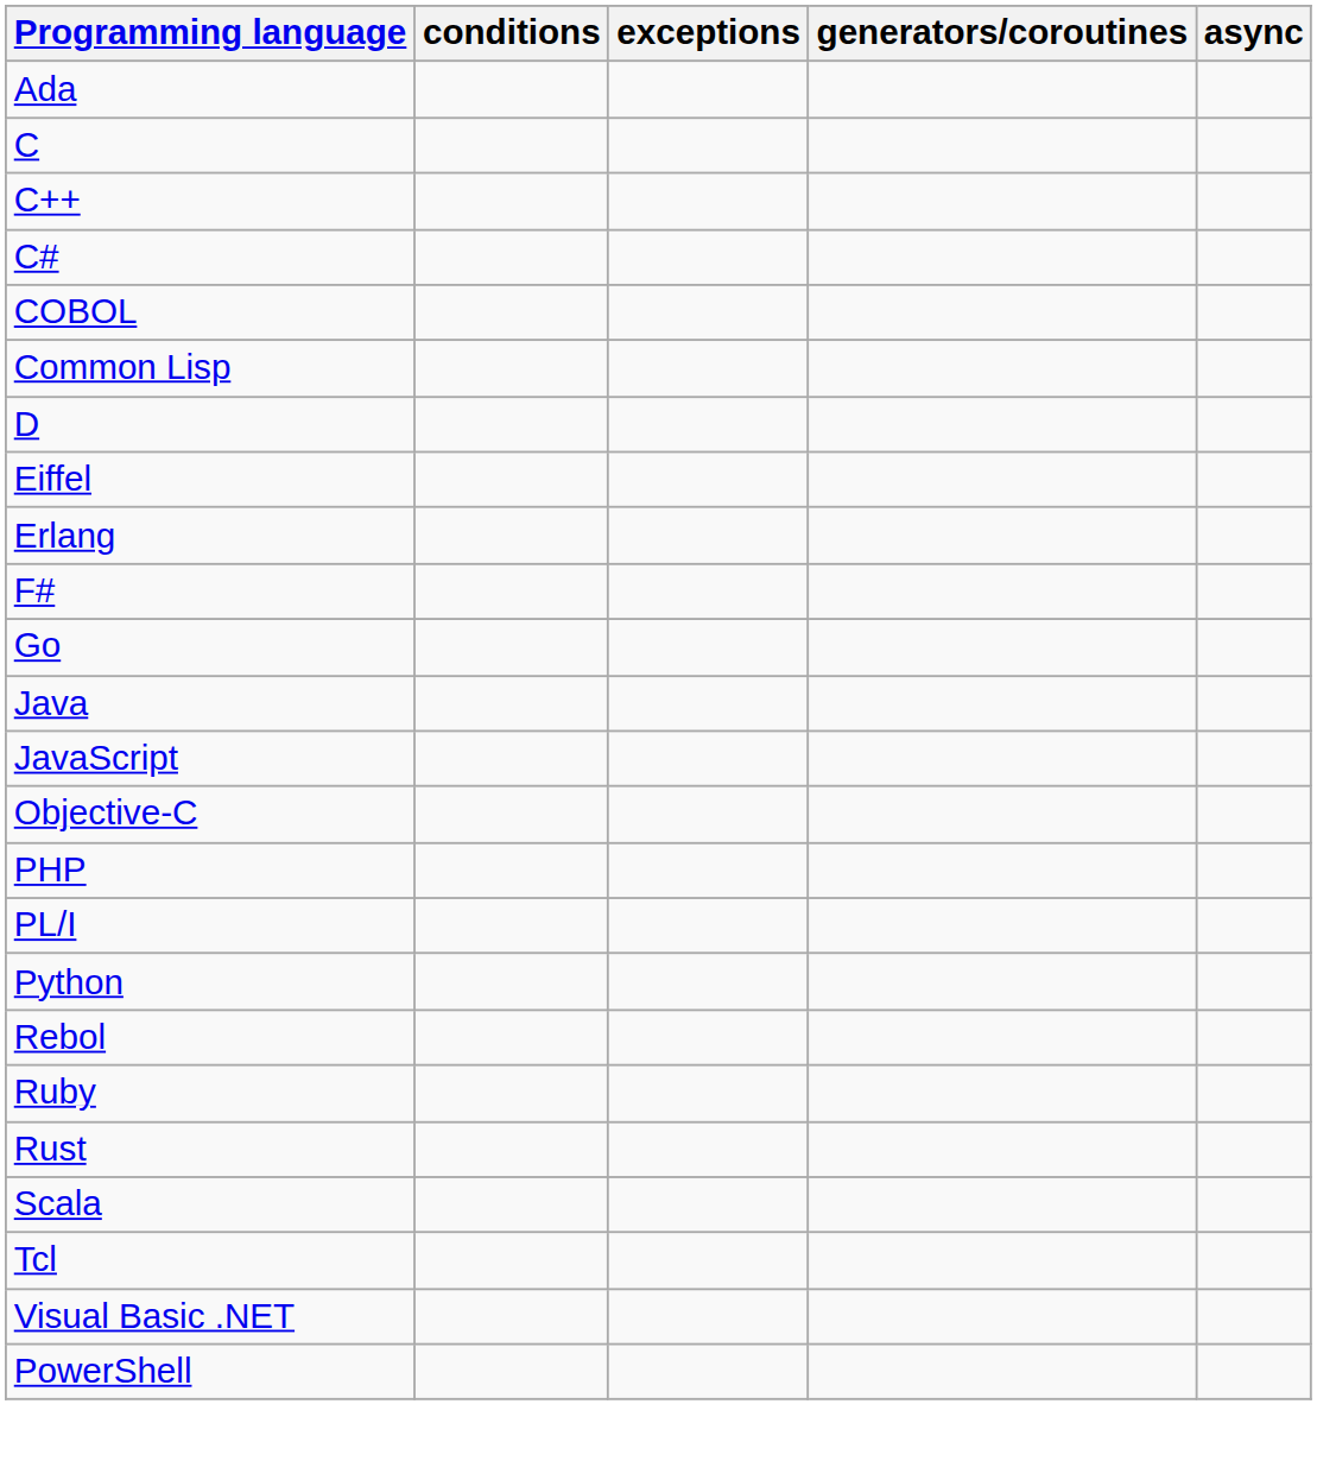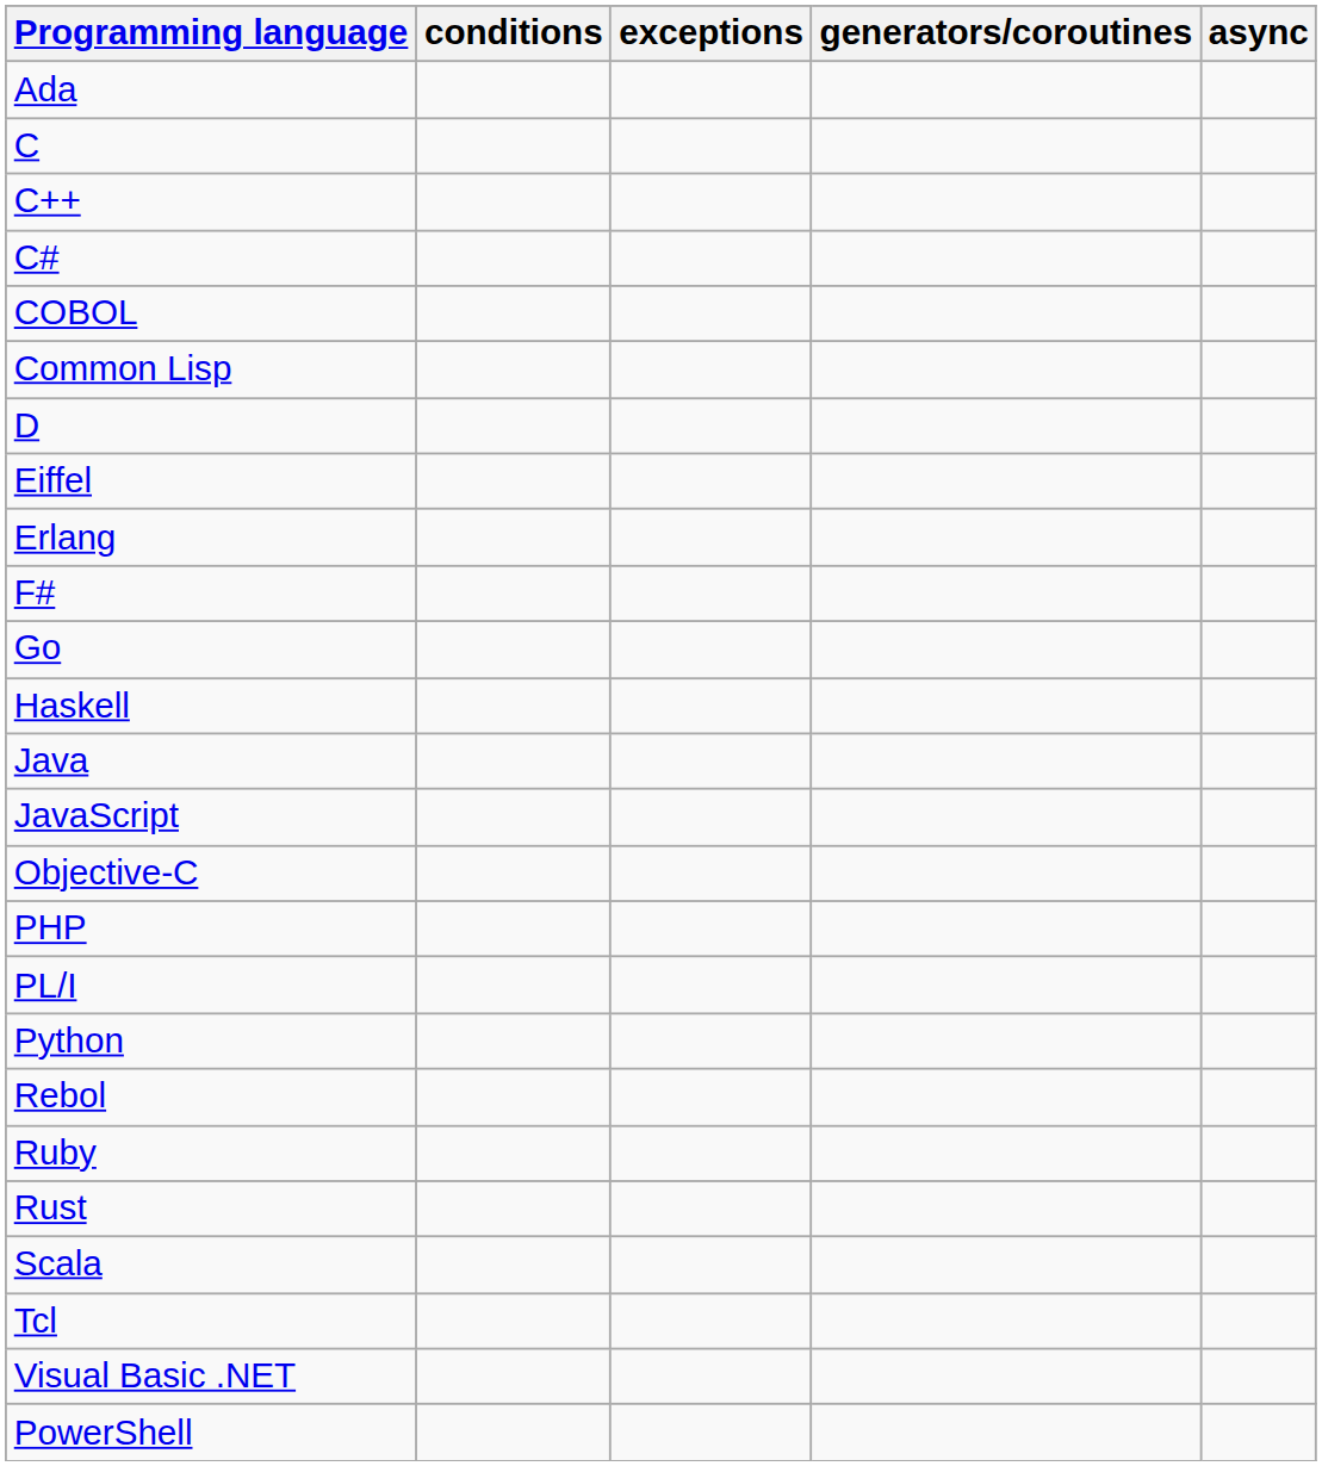+ row: Haskell
